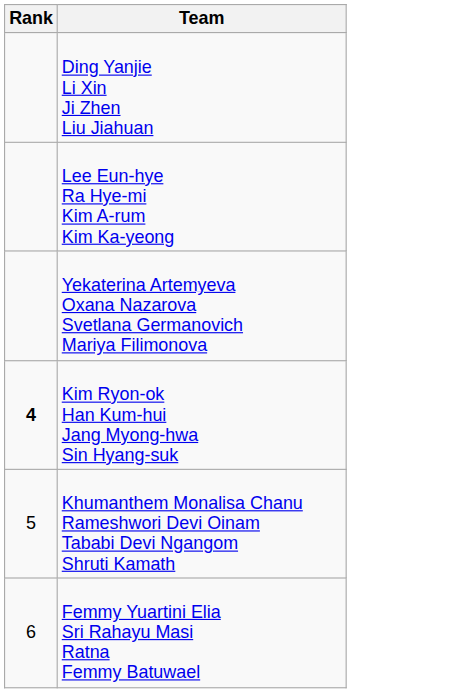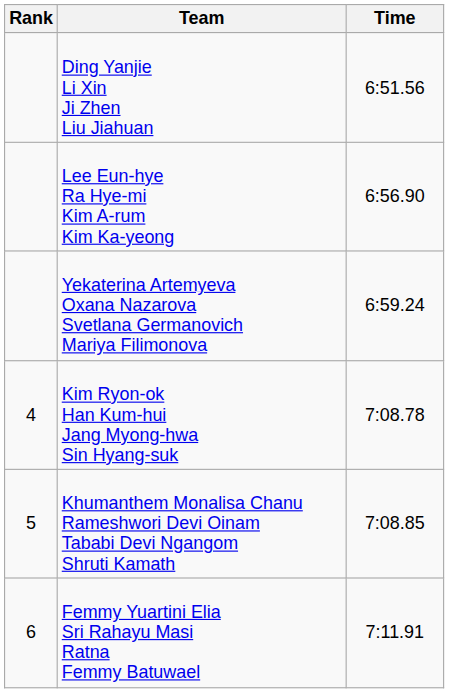+ column: Time | 6:51.56 | 6:56.90 | 6:59.24 | 7:08.78 | 7:08.85 | 7:11.91
Kim Ryon-ok Han Kum-hui Jang Myong-hwa Sin Hyang-suk | Rank: bold -> normal
